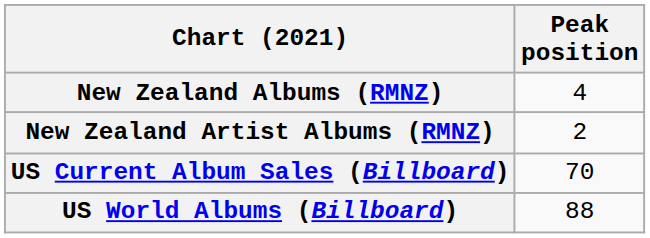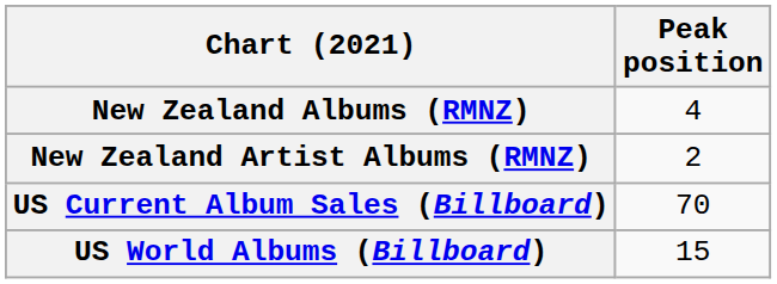US World Albums (Billboard) | Peak position: 88 -> 15
